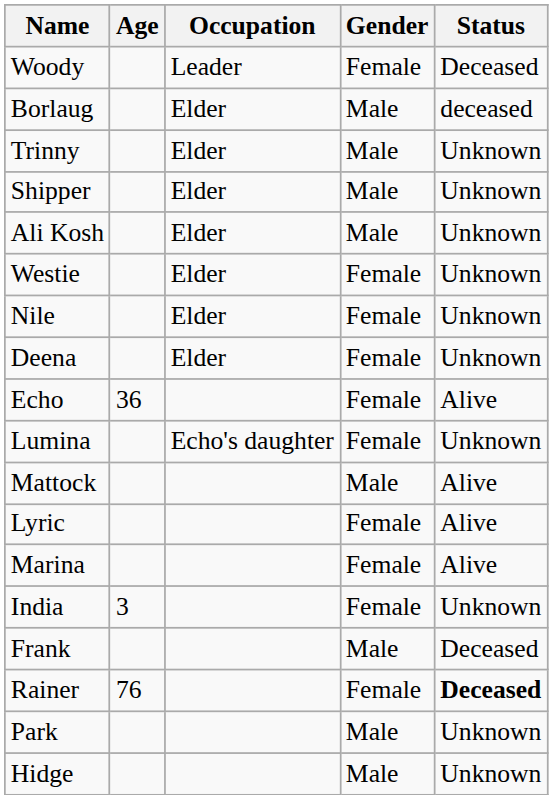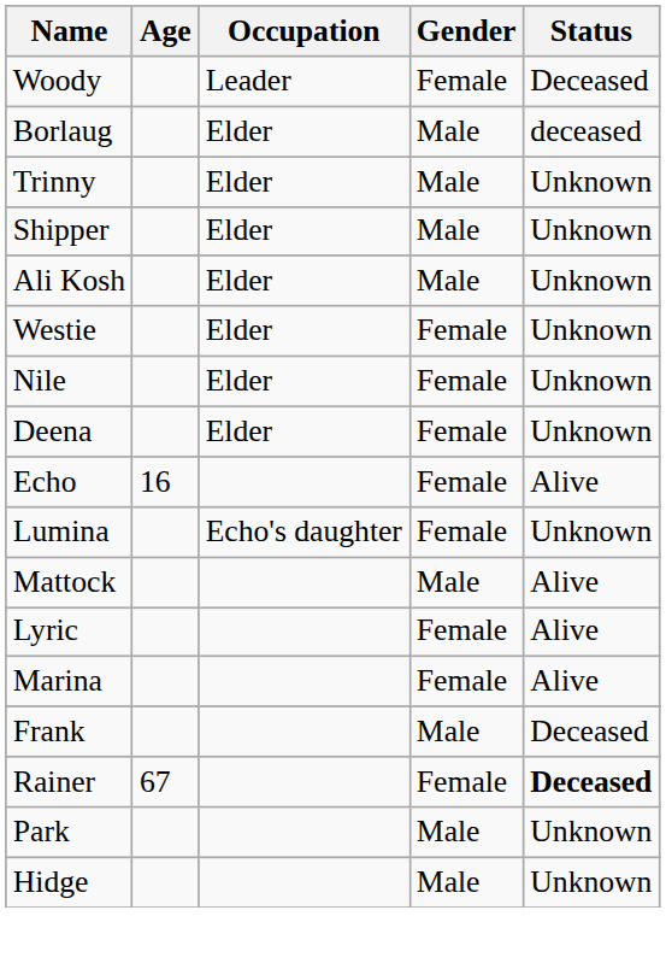Echo | Age: 36 -> 16
- row: India | 3 | Female | Unknown
Rainer | Age: 76 -> 67
